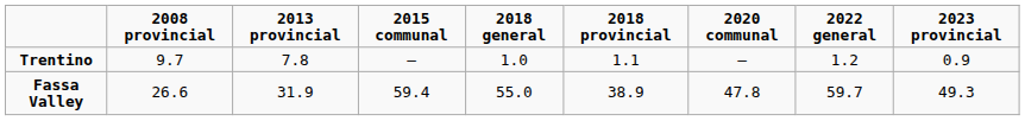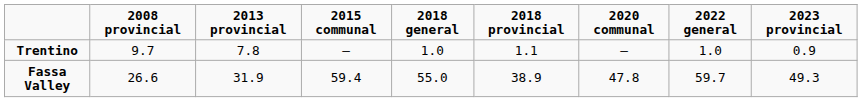Trentino | 2022 general: 1.2 -> 1.0
